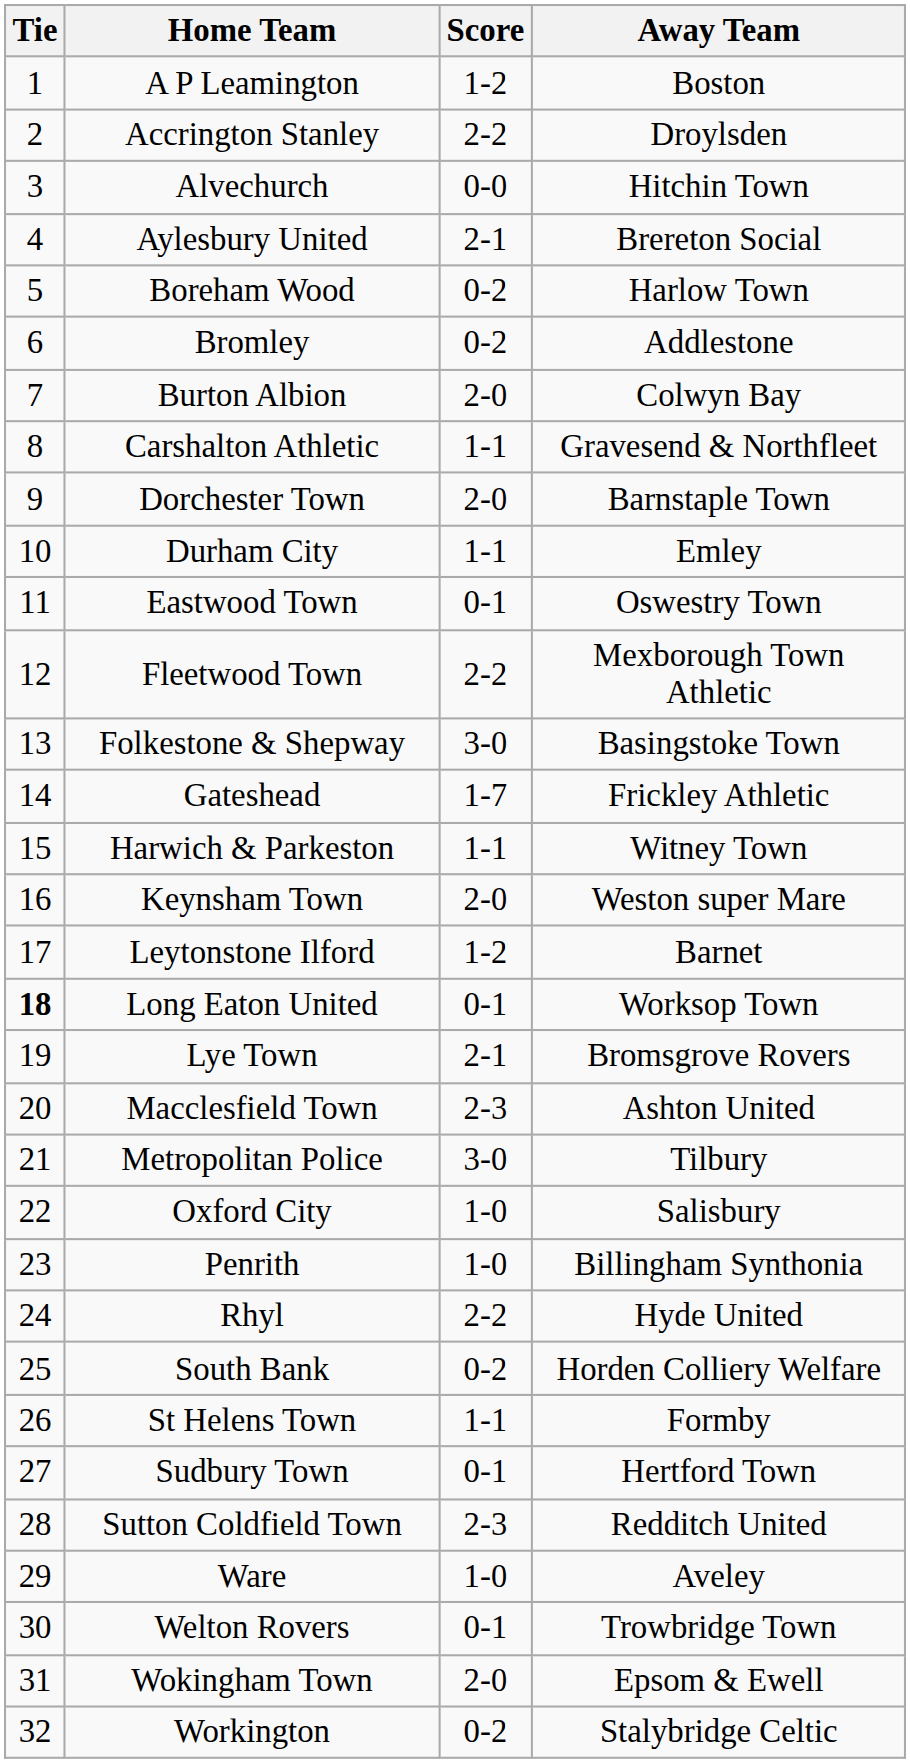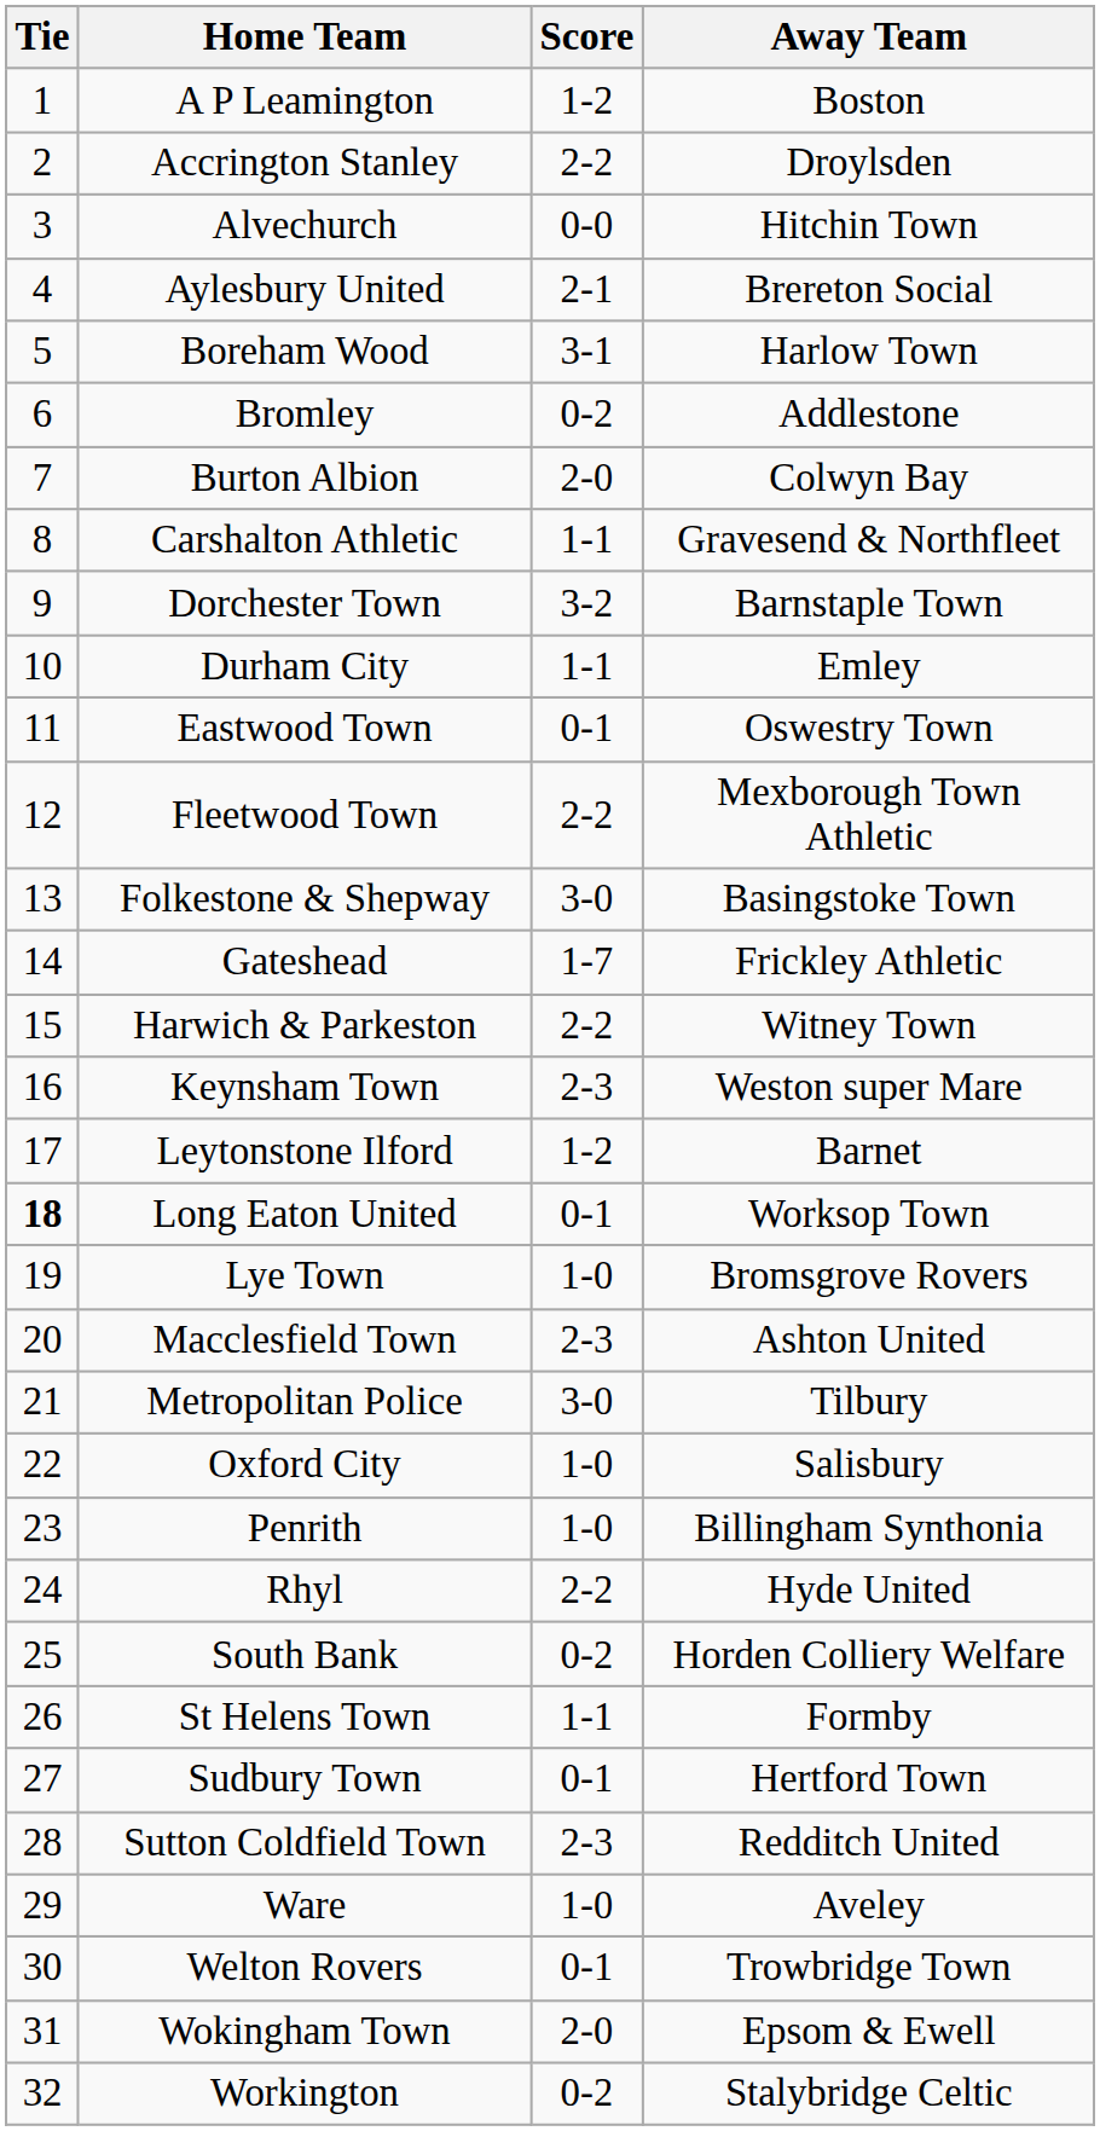Boreham Wood | Score: 0-2 -> 3-1
Dorchester Town | Score: 2-0 -> 3-2
Harwich & Parkeston | Score: 1-1 -> 2-2
Keynsham Town | Score: 2-0 -> 2-3
Lye Town | Score: 2-1 -> 1-0
